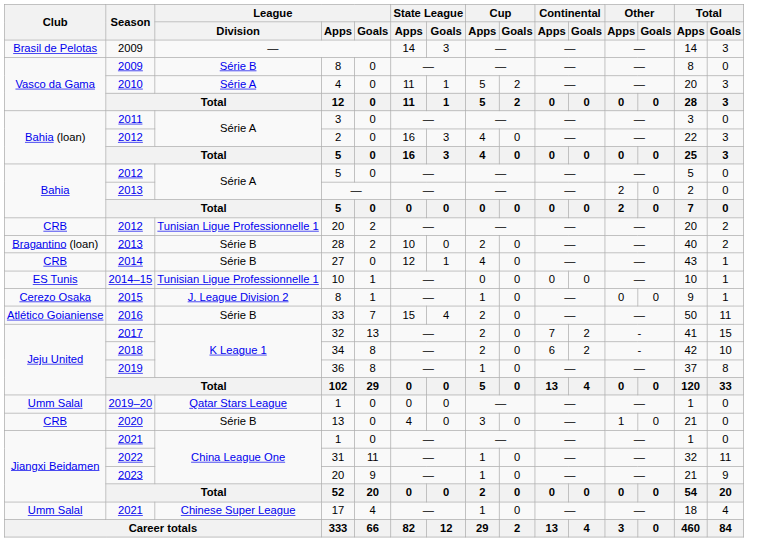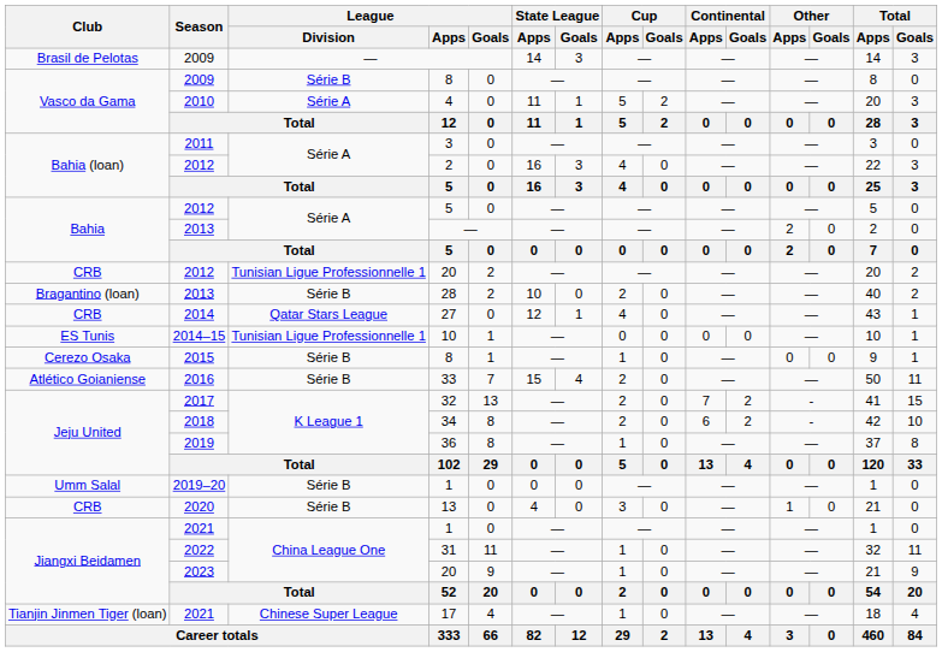27 | League / Division: Série B -> Qatar Stars League
2015 / 8 | League / Division: J. League Division 2 -> Série B
2019–20 / 1 | League / Division: Qatar Stars League -> Série B
17 | Club: Umm Salal -> Tianjin Jinmen Tiger (loan)
